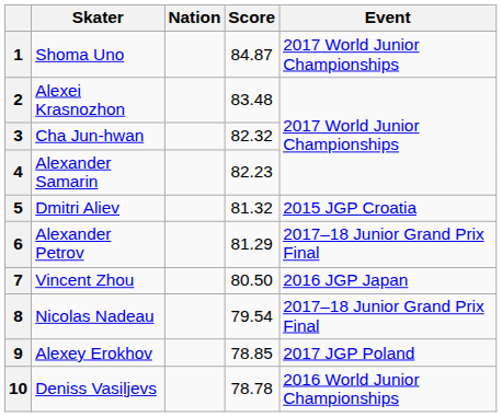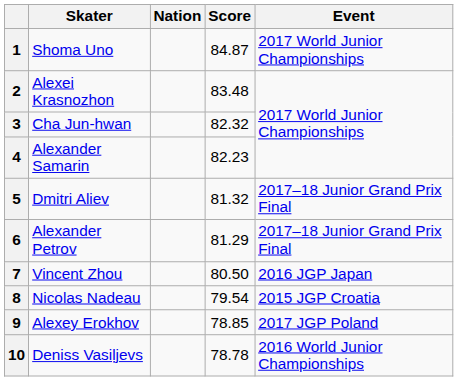5 | Event: 2015 JGP Croatia -> 2017–18 Junior Grand Prix Final
8 | Event: 2017–18 Junior Grand Prix Final -> 2015 JGP Croatia
